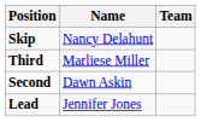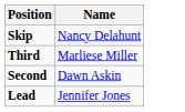- column: Team
